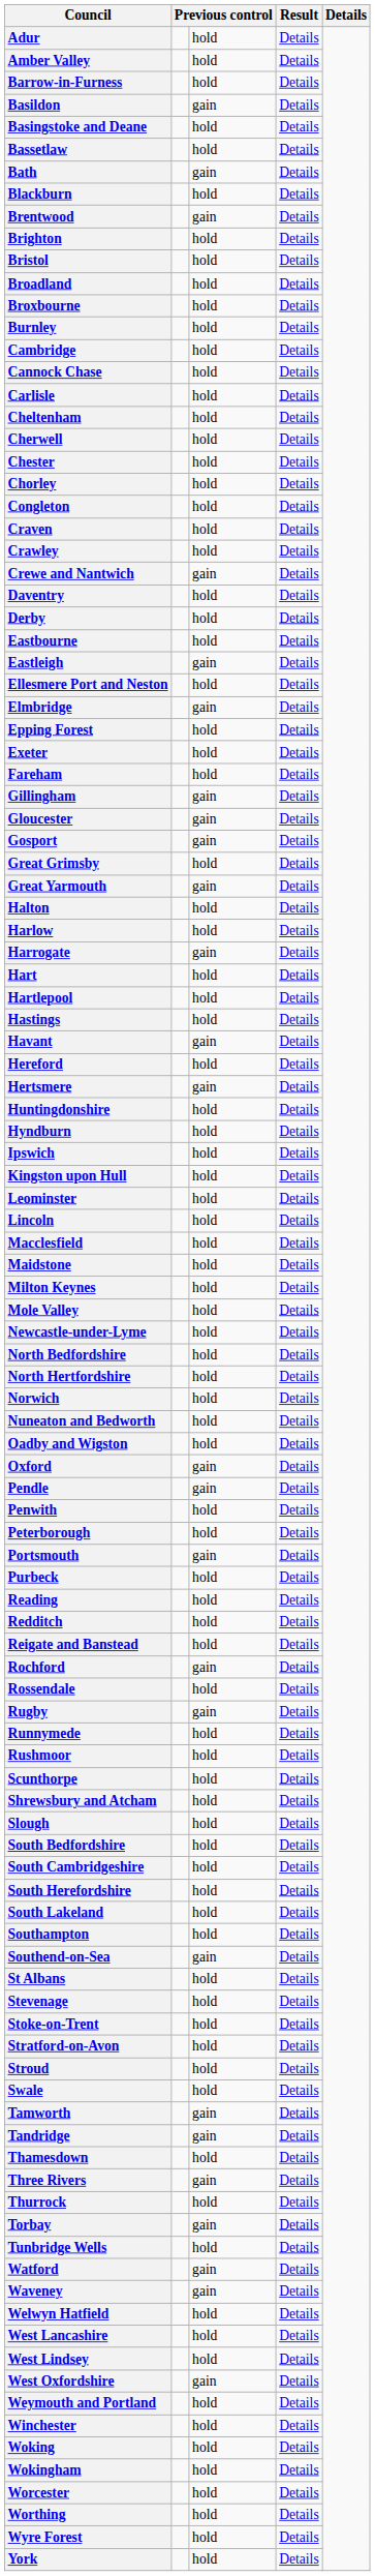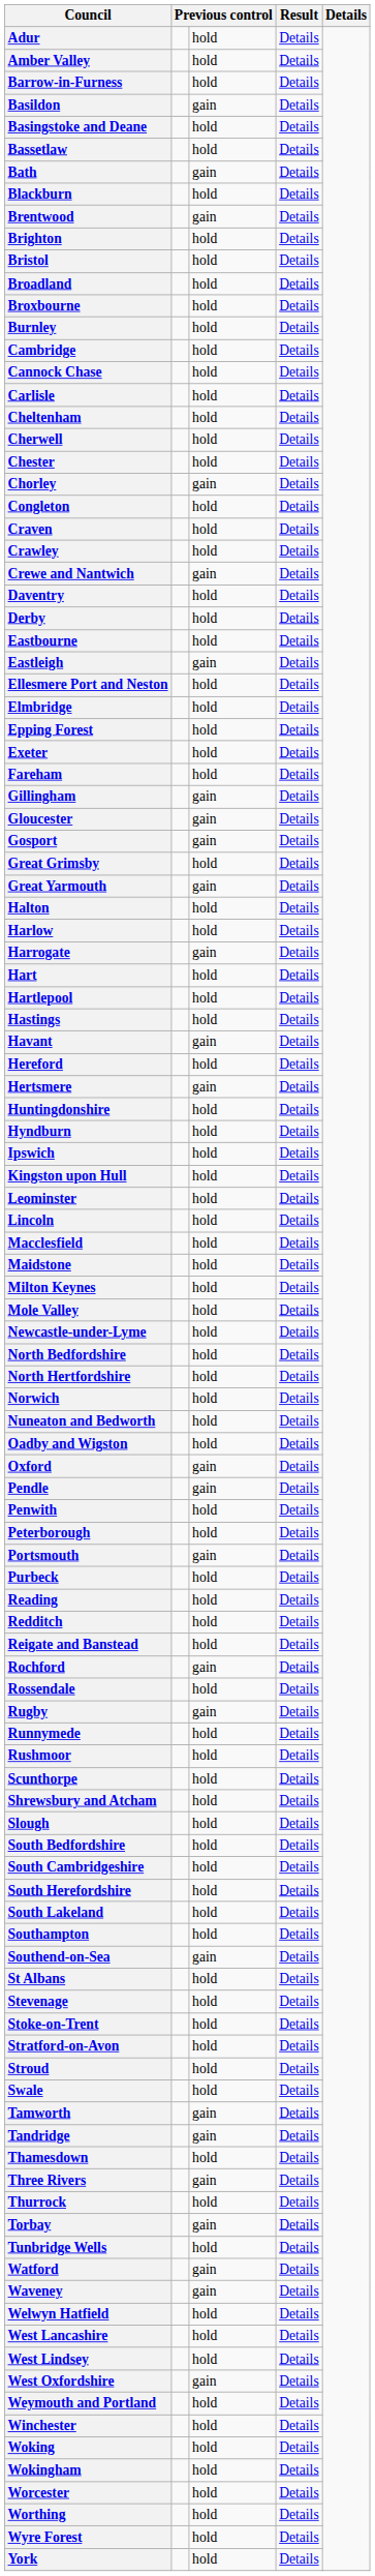Chorley | column 3: hold -> gain
Elmbridge | column 3: gain -> hold
